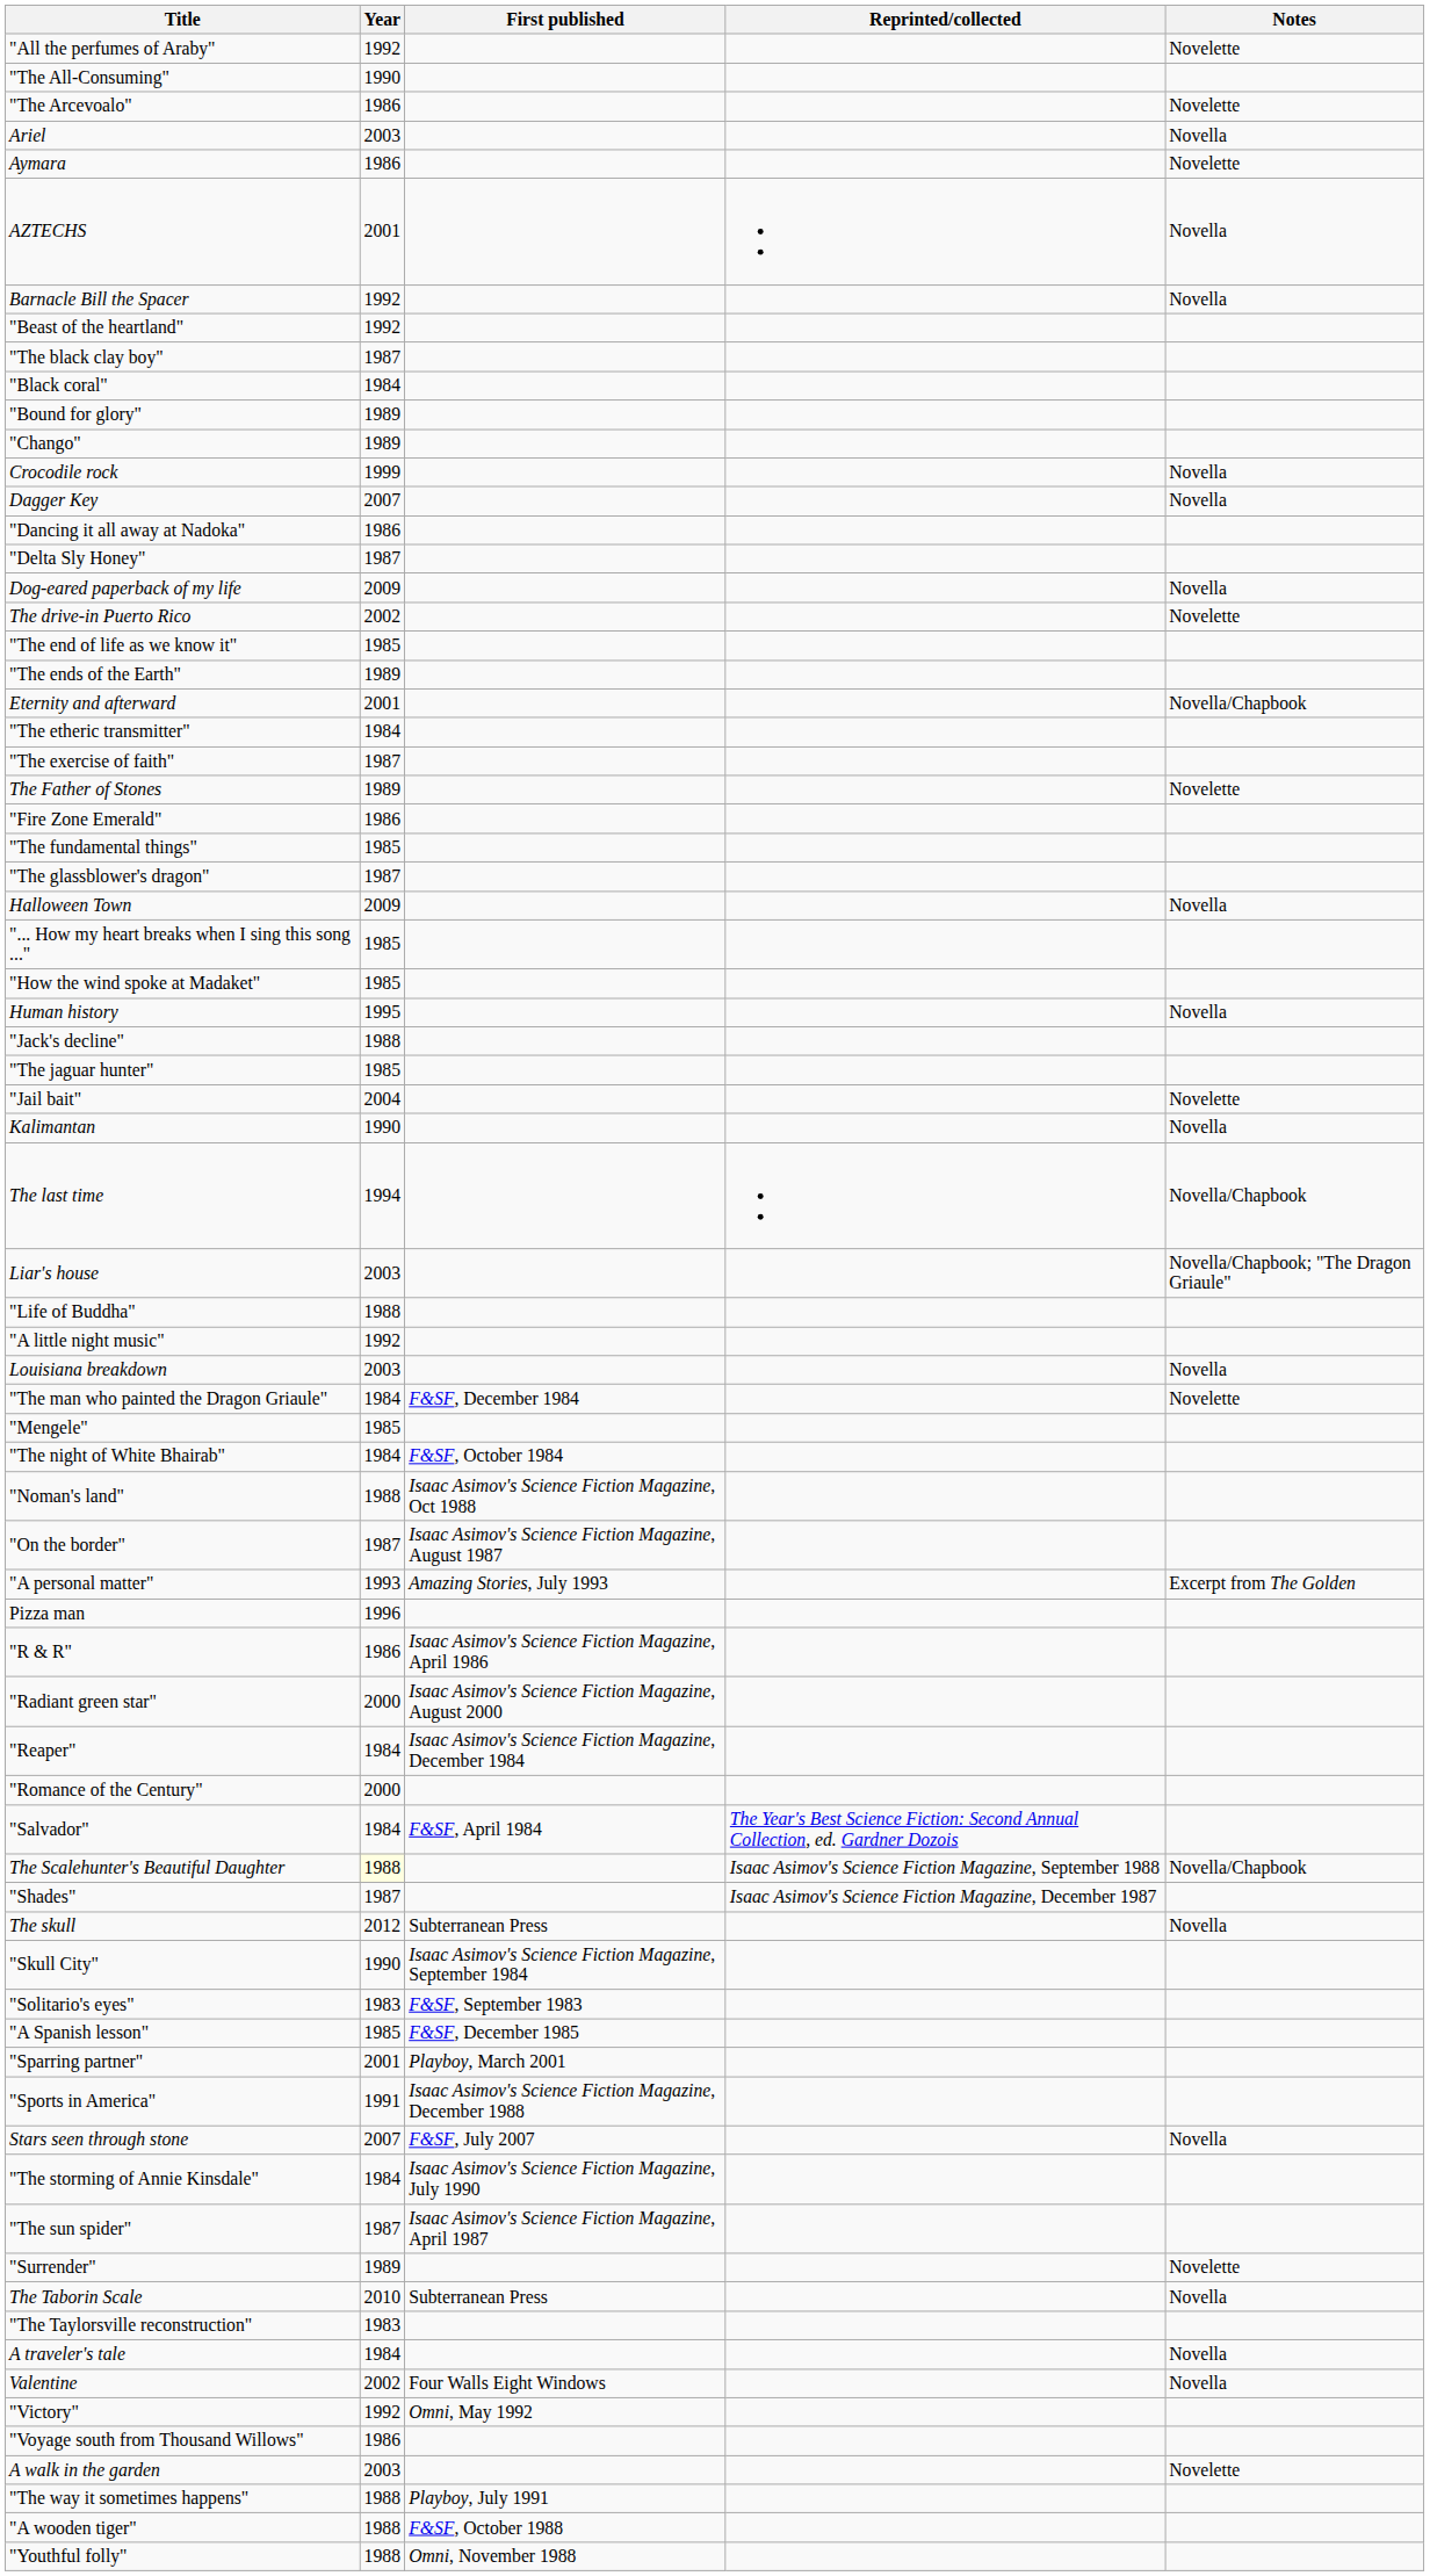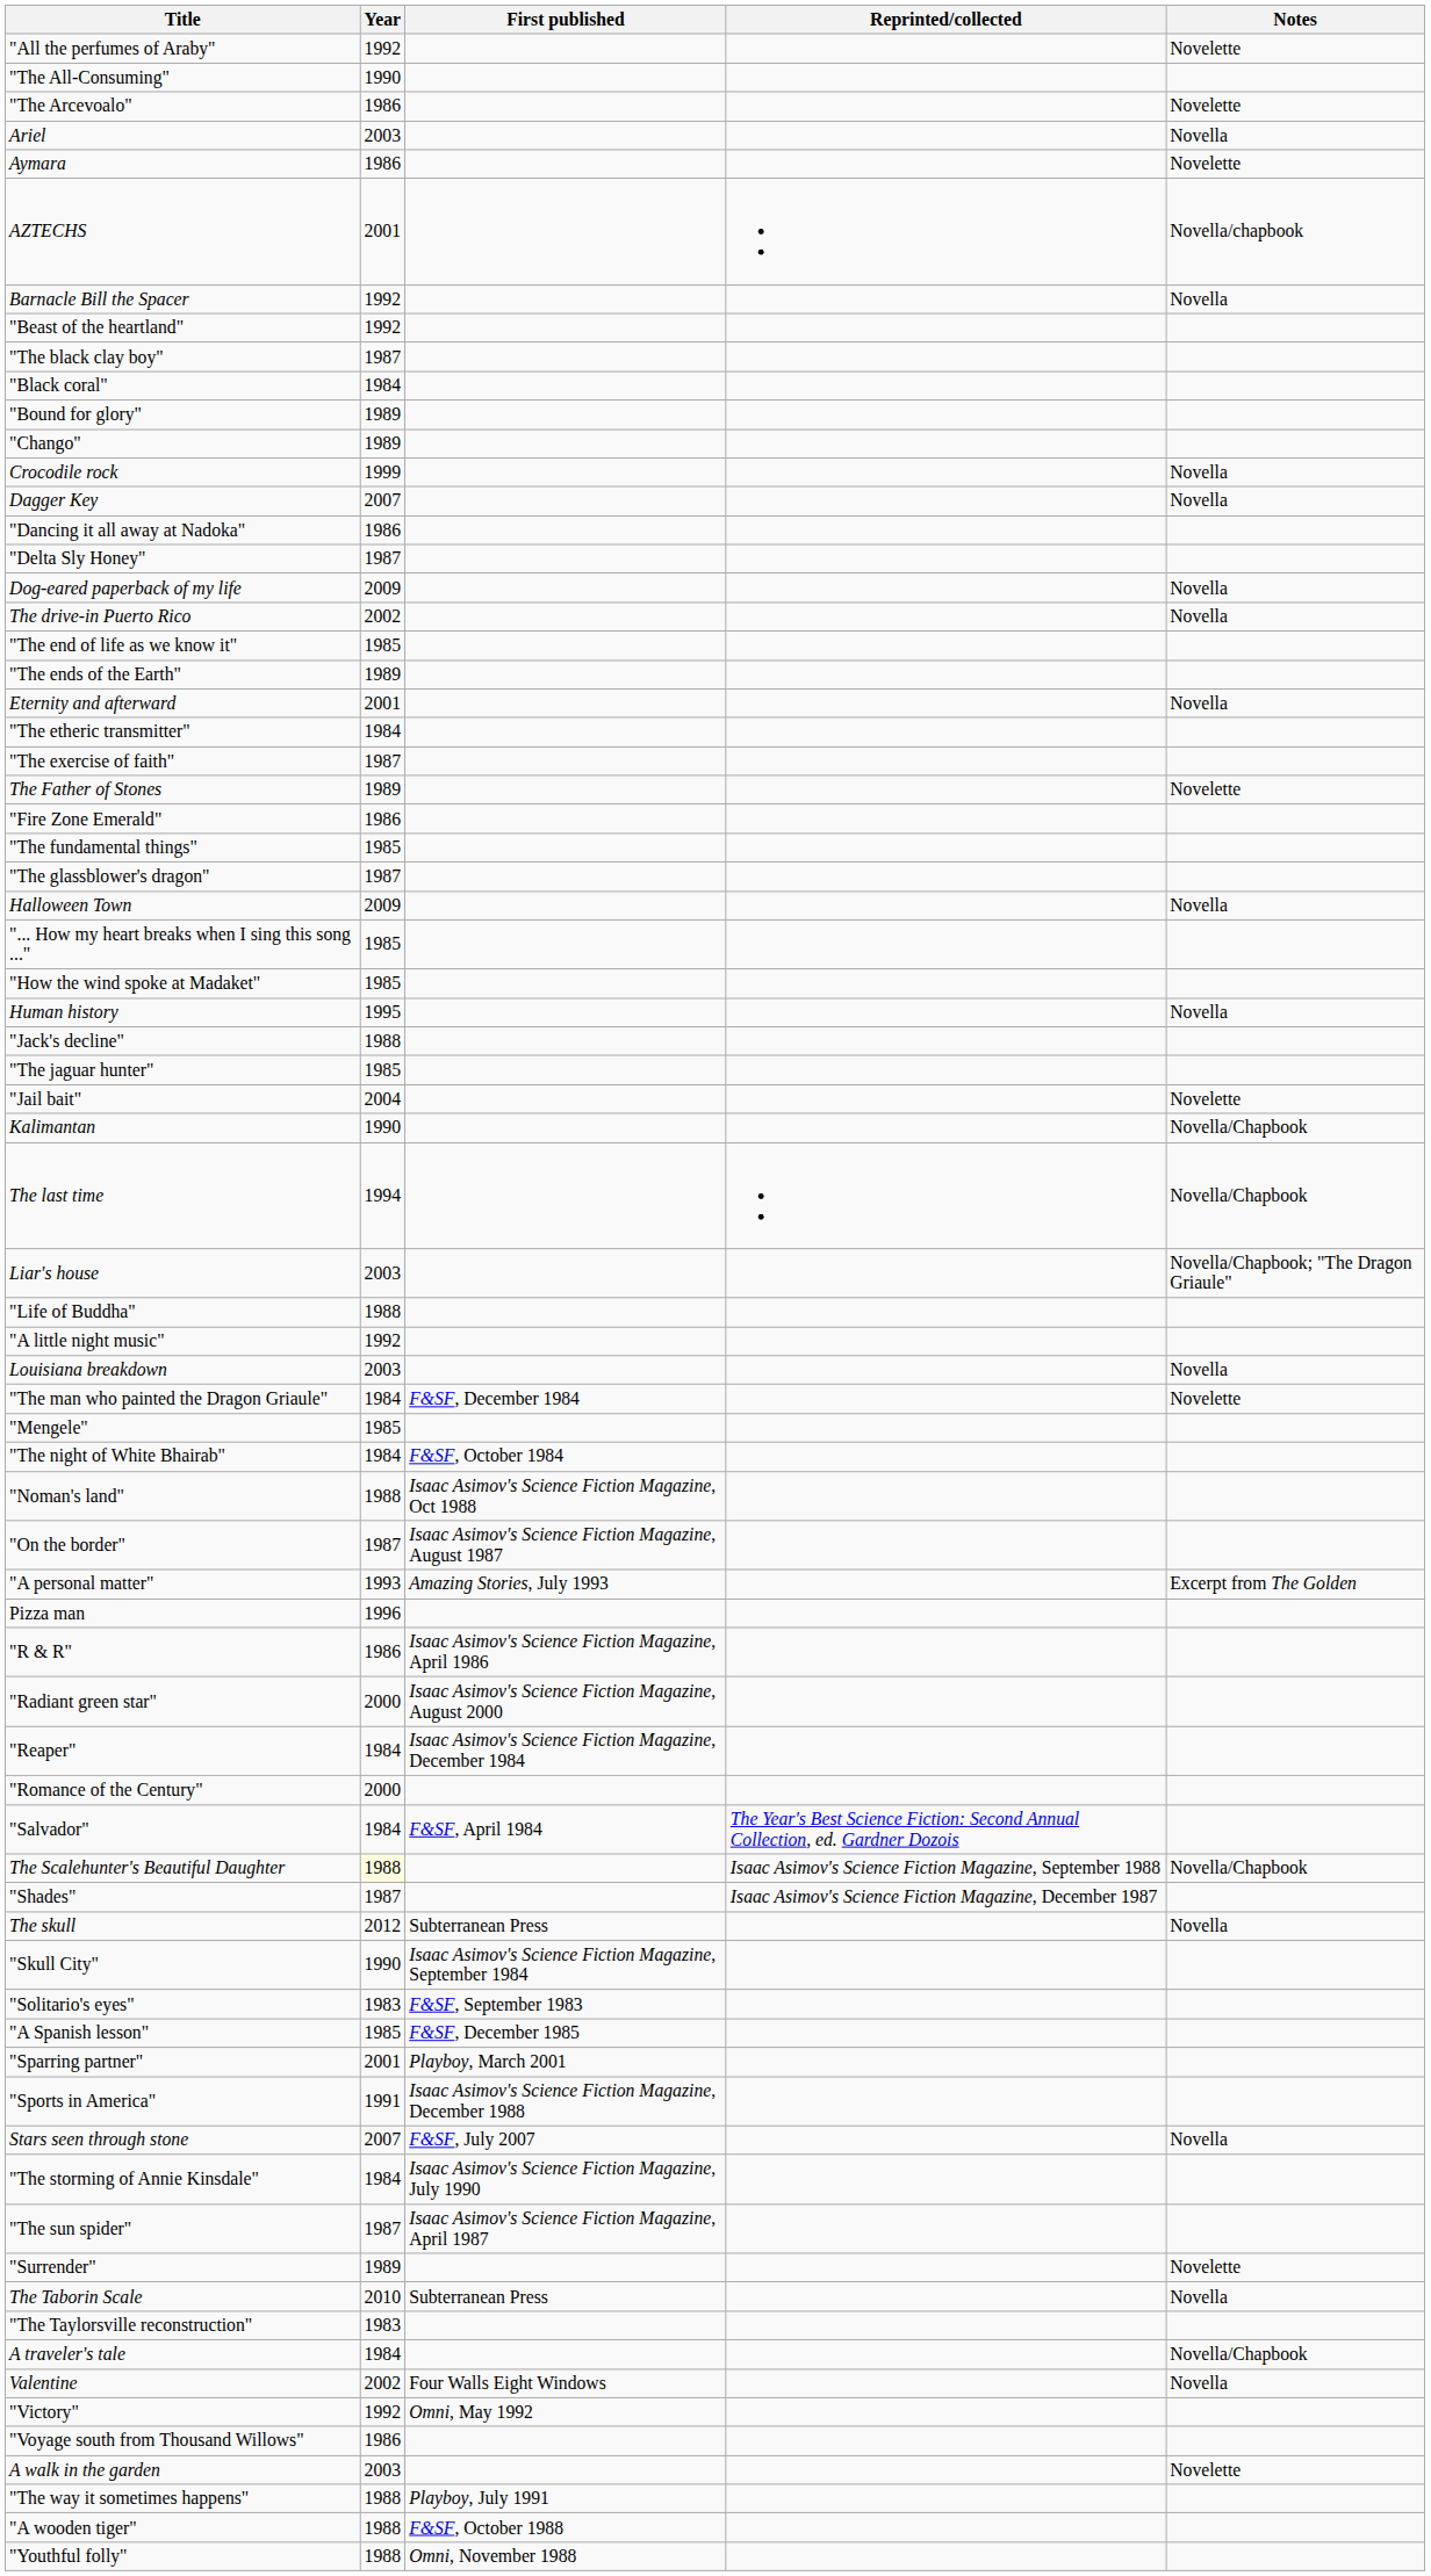AZTECHS | Notes: Novella -> Novella/chapbook
The drive-in Puerto Rico | Notes: Novelette -> Novella
Eternity and afterward | Notes: Novella/Chapbook -> Novella
Kalimantan | Notes: Novella -> Novella/Chapbook
A traveler's tale | Notes: Novella -> Novella/Chapbook
